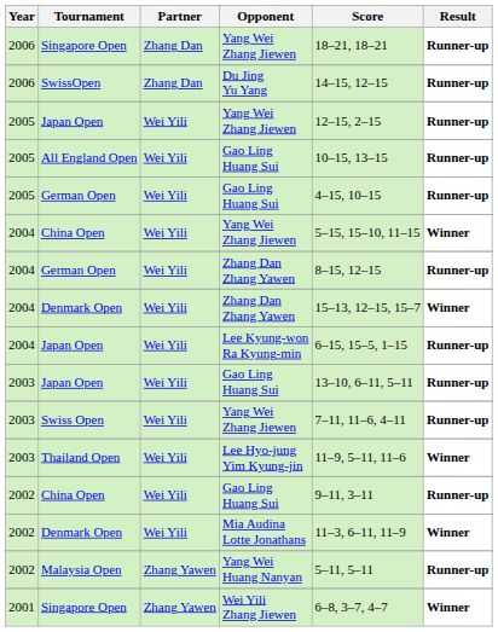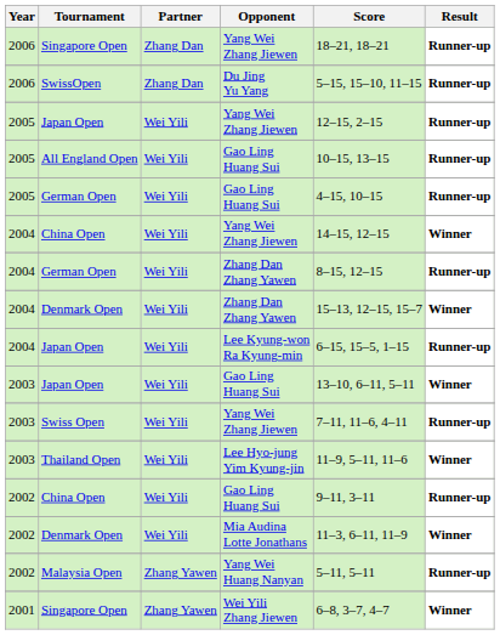SwissOpen | Score: 14–15, 12–15 -> 5–15, 15–10, 11–15
China Open / Yang Wei Zhang Jiewen | Score: 5–15, 15–10, 11–15 -> 14–15, 12–15
Japan Open / Gao Ling Huang Sui | Result: Runner-up -> Winner
